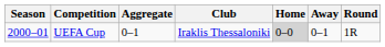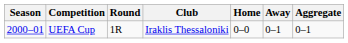columns swapped: Round <-> Aggregate
UEFA Cup | Home: lightgrey background -> no background
